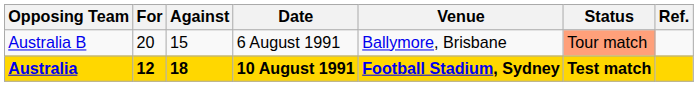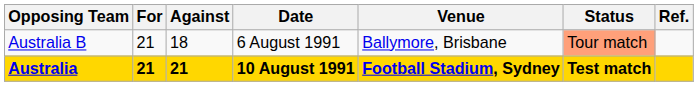Australia B | For: 20 -> 21
Australia B | Against: 15 -> 18
Australia | For: 12 -> 21
Australia | Against: 18 -> 21
